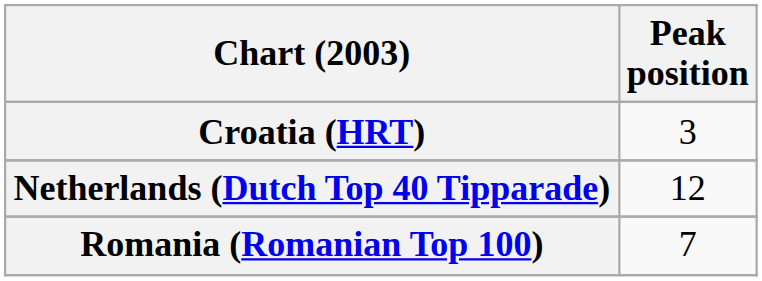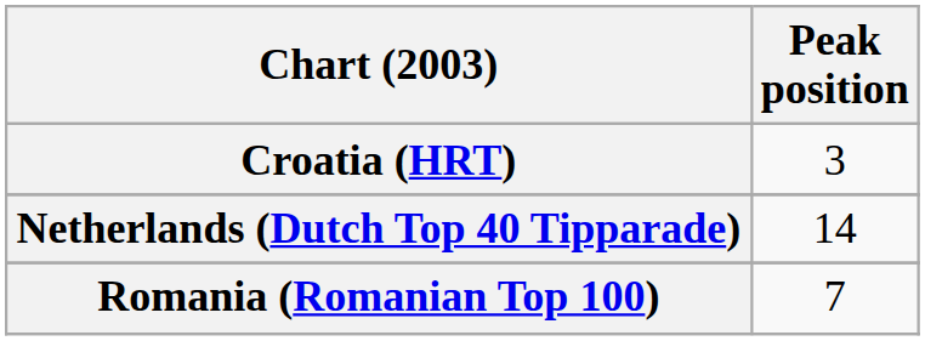Netherlands (Dutch Top 40 Tipparade) | Peak position: 12 -> 14
